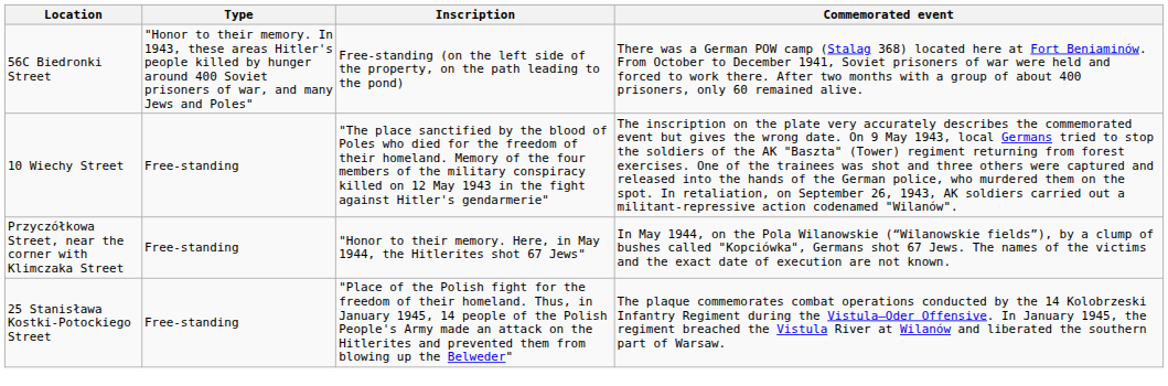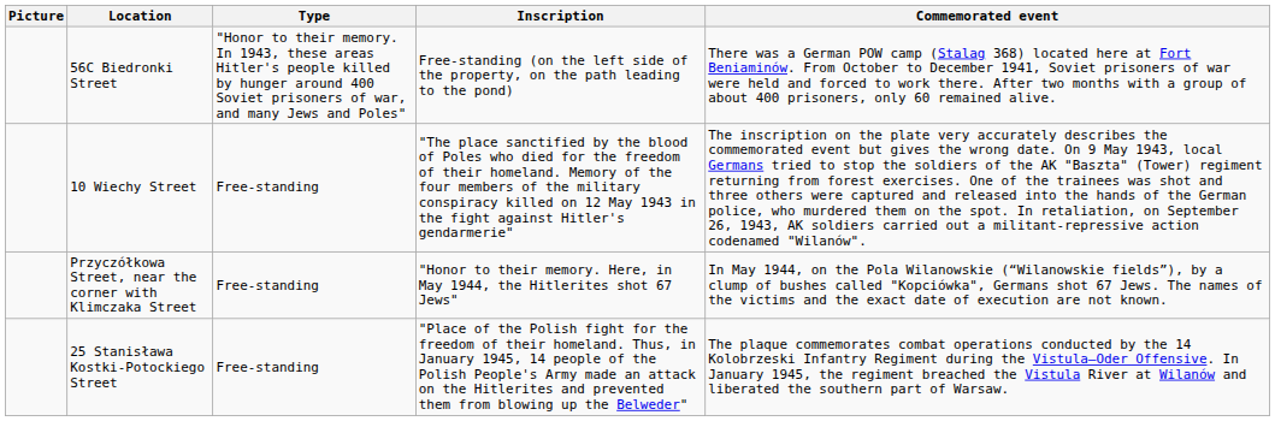+ column: Picture
